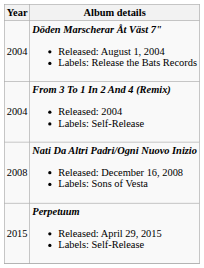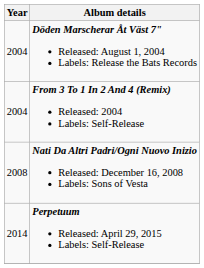Perpetuum Released: April 29, 2015 Labels: Self-Release | Year: 2015 -> 2014
